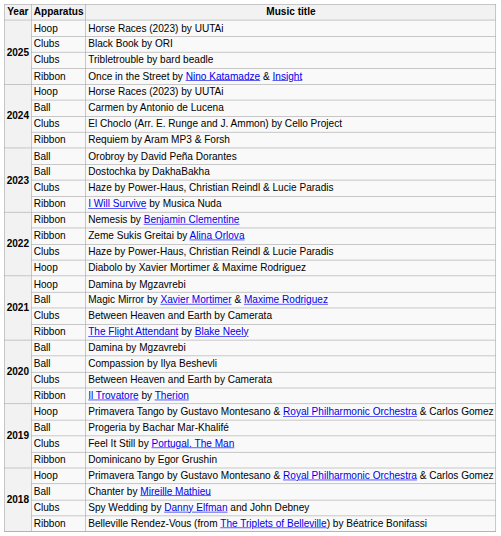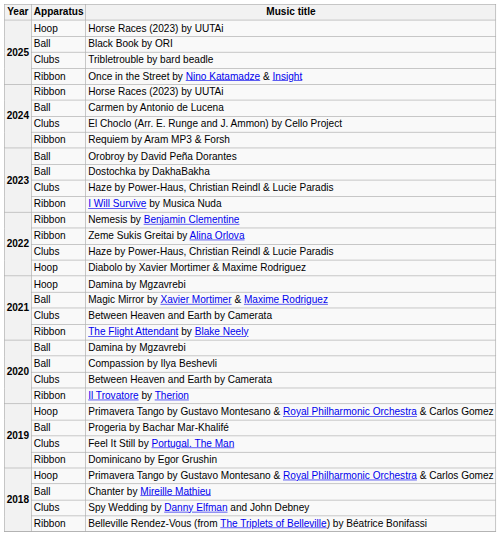Black Book by ORI | Apparatus: Clubs -> Ball
2024 / Horse Races (2023) by UUTAi | Apparatus: Hoop -> Ribbon
